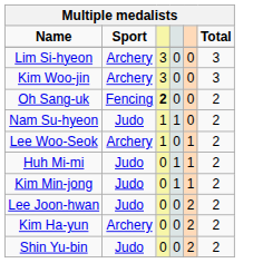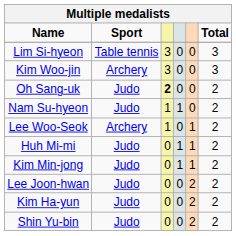Lim Si-hyeon | Sport: Archery -> Table tennis
Oh Sang-uk | Sport: Fencing -> Judo
Kim Ha-yun | Sport: Archery -> Judo
